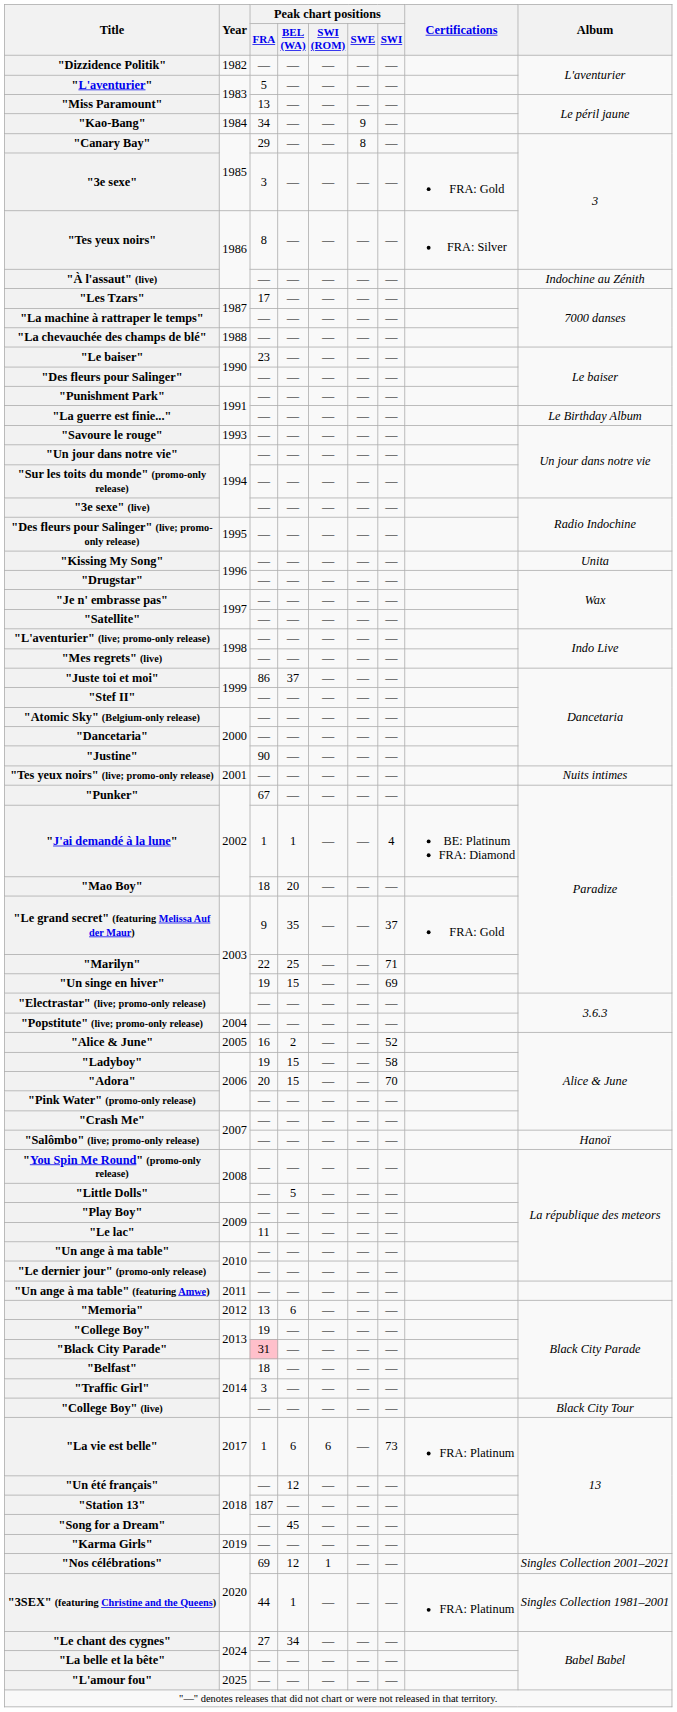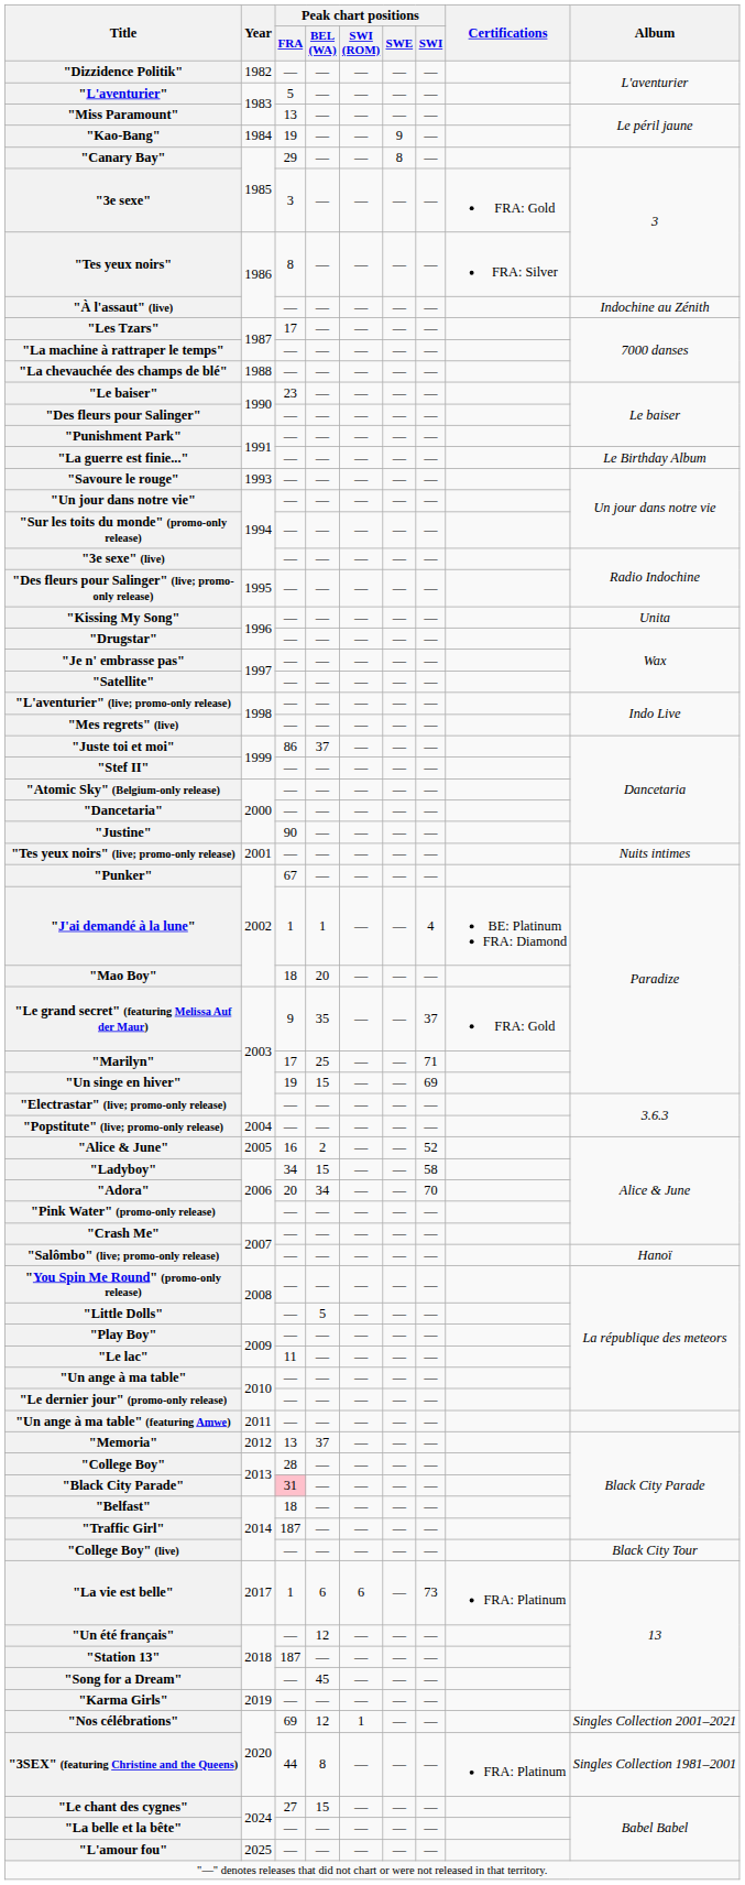"Kao-Bang" | Peak chart positions / FRA: 34 -> 19
"Marilyn" | Peak chart positions / FRA: 22 -> 17
"Ladyboy" | Peak chart positions / FRA: 19 -> 34
"Adora" | Peak chart positions / BEL (WA): 15 -> 34
"Memoria" | Peak chart positions / BEL (WA): 6 -> 37
"College Boy" | Peak chart positions / FRA: 19 -> 28
"Traffic Girl" | Peak chart positions / FRA: 3 -> 187
"3SEX" (featuring Christine and the Queens) | Peak chart positions / BEL (WA): 1 -> 8
"Le chant des cygnes" | Peak chart positions / BEL (WA): 34 -> 15
